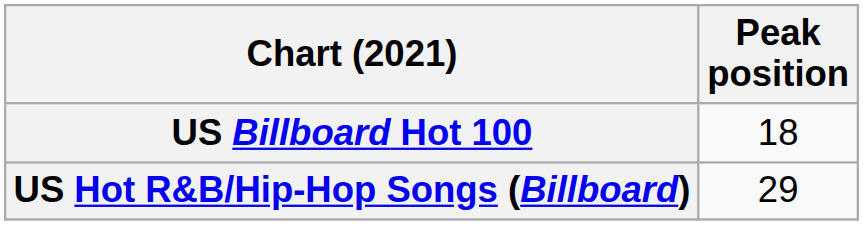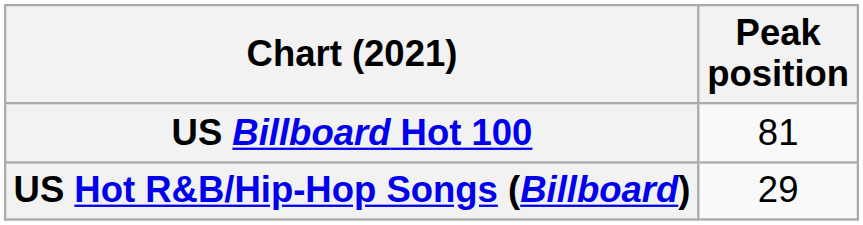US Billboard Hot 100 | Peak position: 18 -> 81
